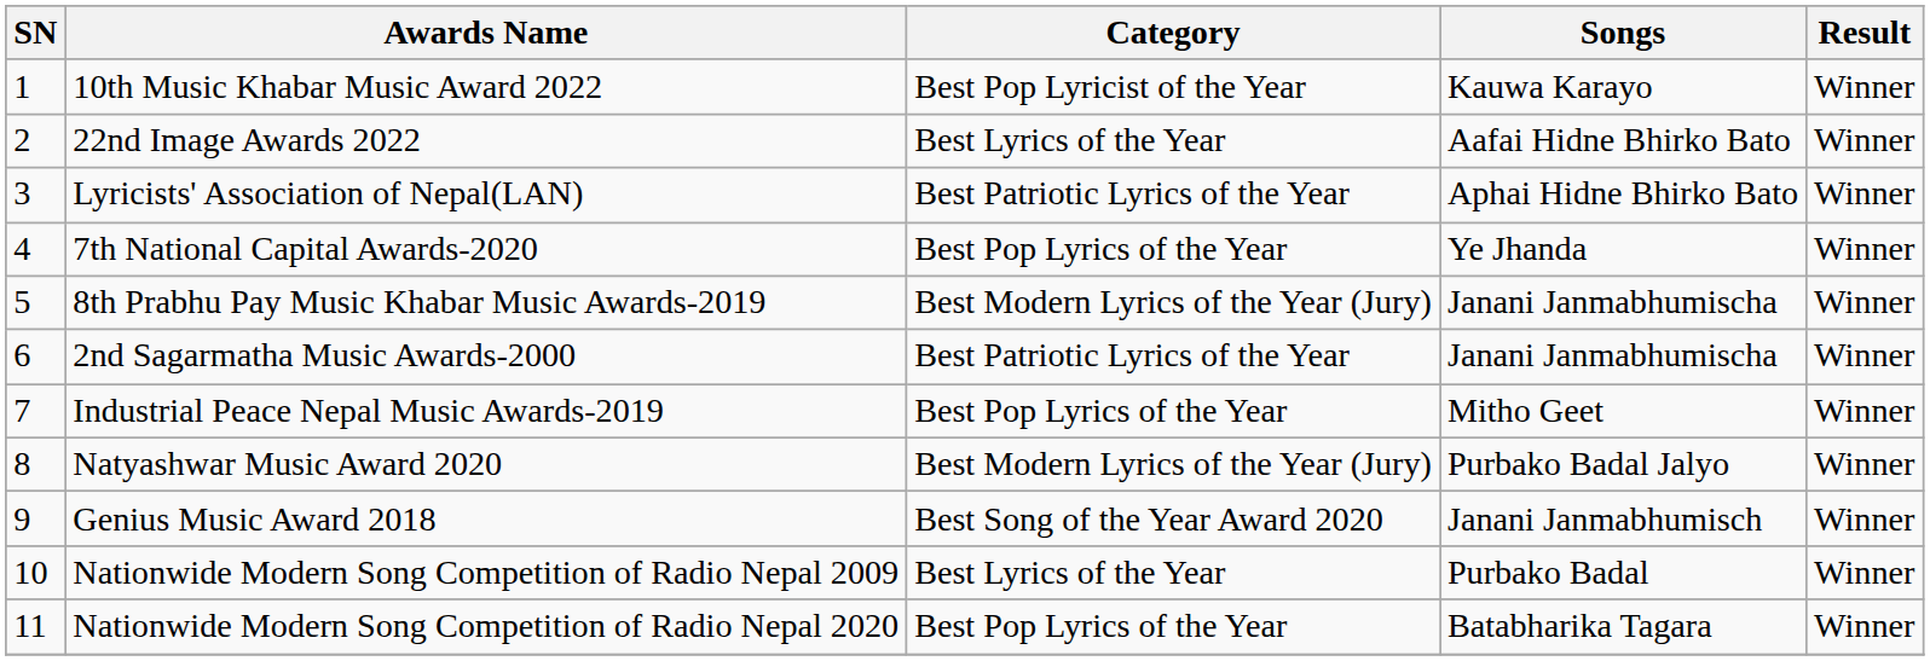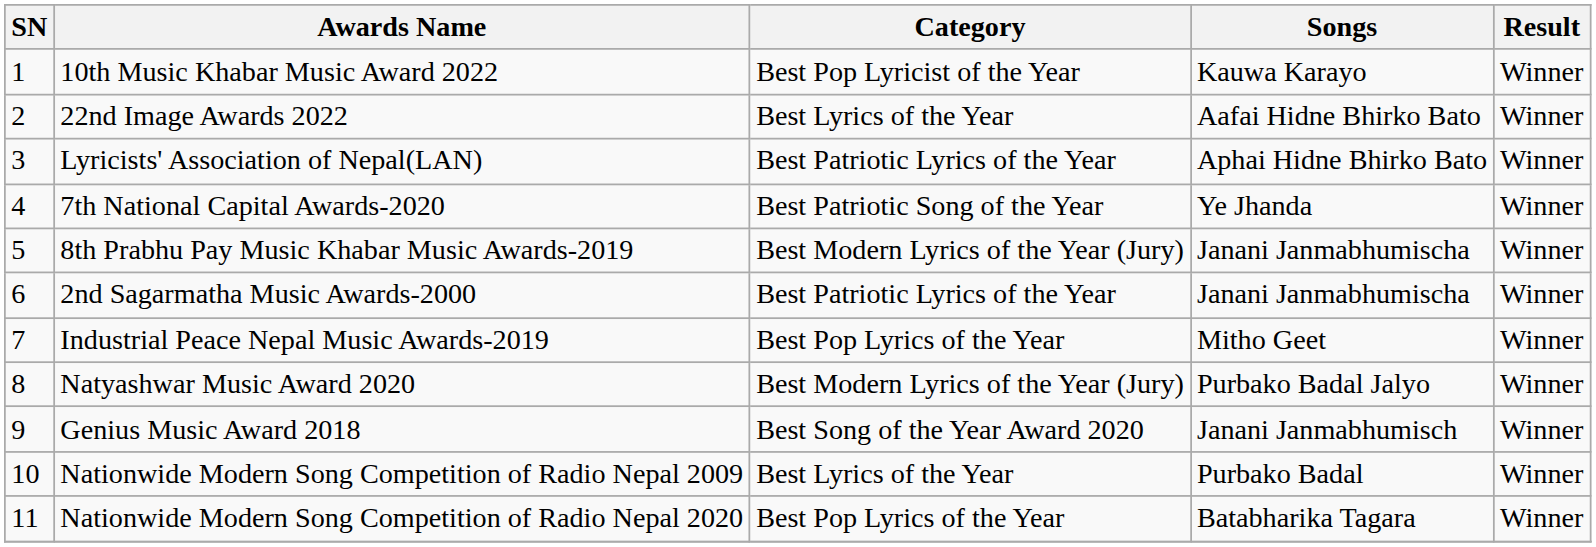7th National Capital Awards-2020 | Category: Best Pop Lyrics of the Year -> Best Patriotic Song of the Year
